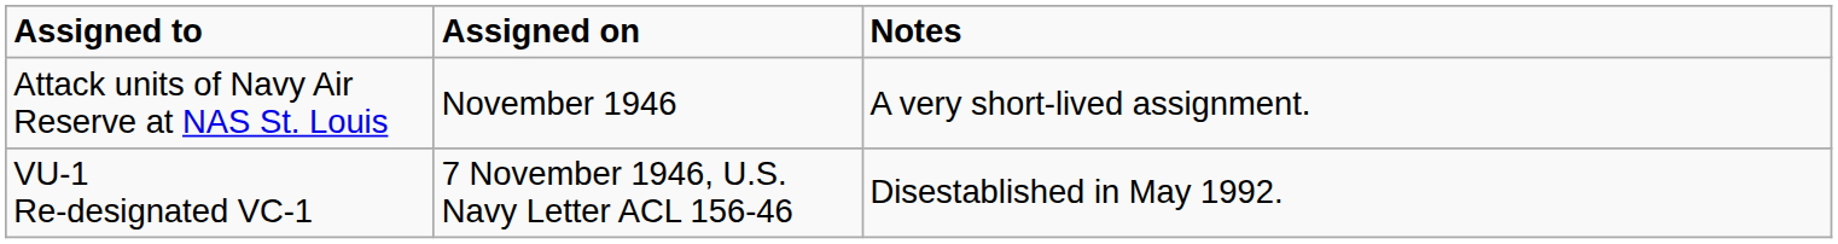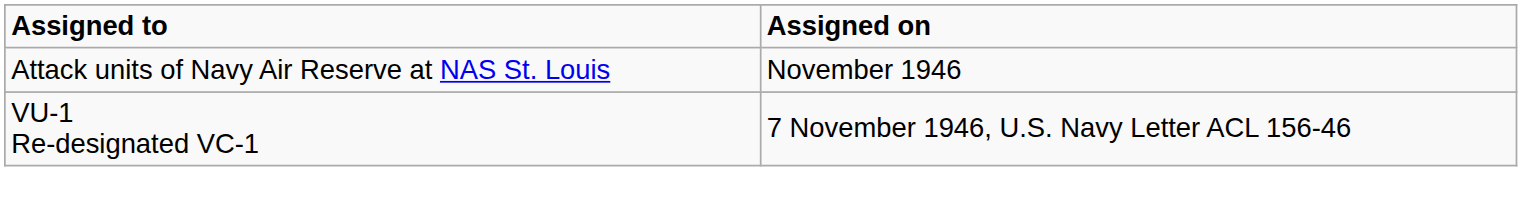- column: Notes | A very short-lived assignment. | Disestablished in May 1992.
